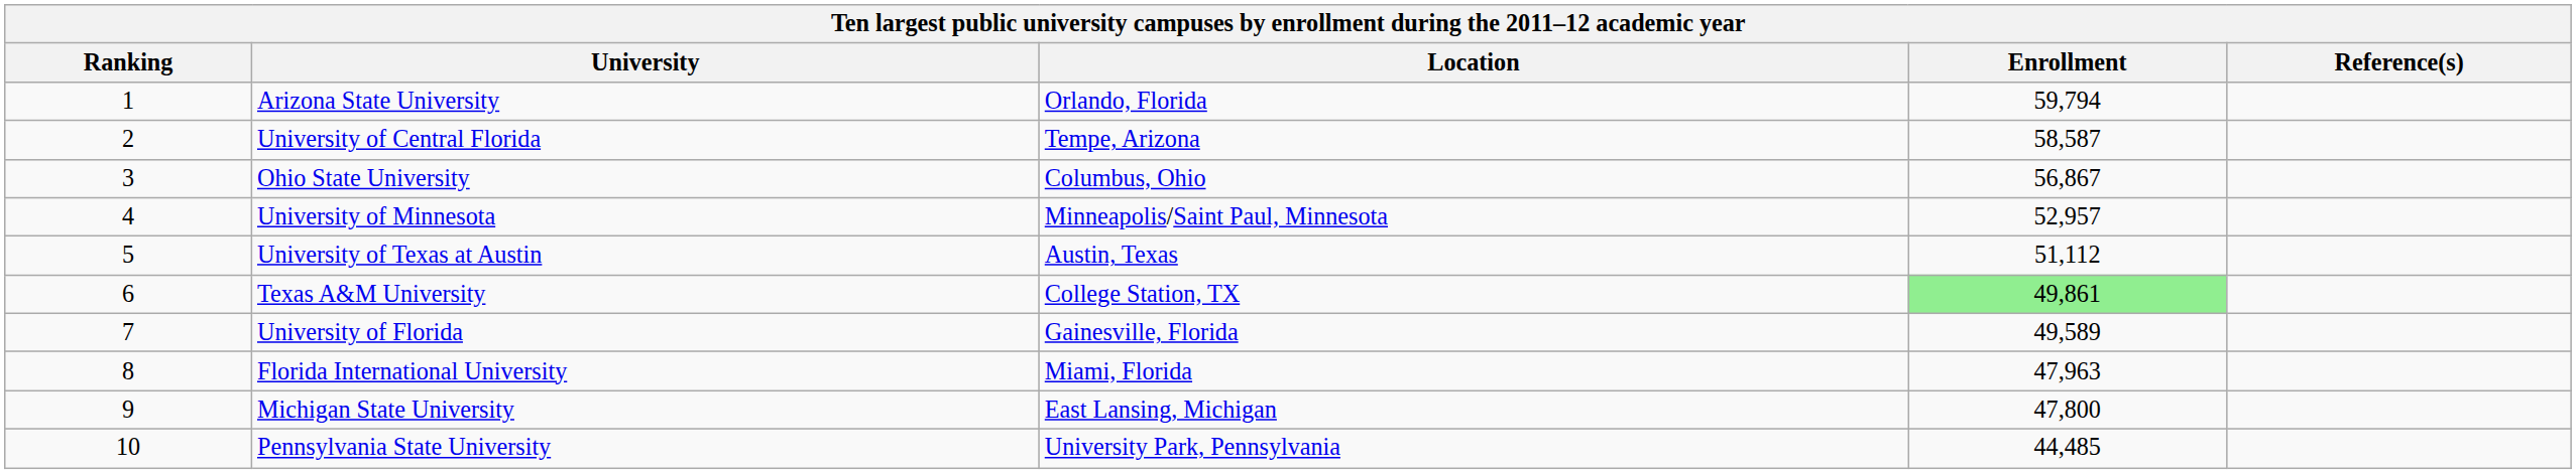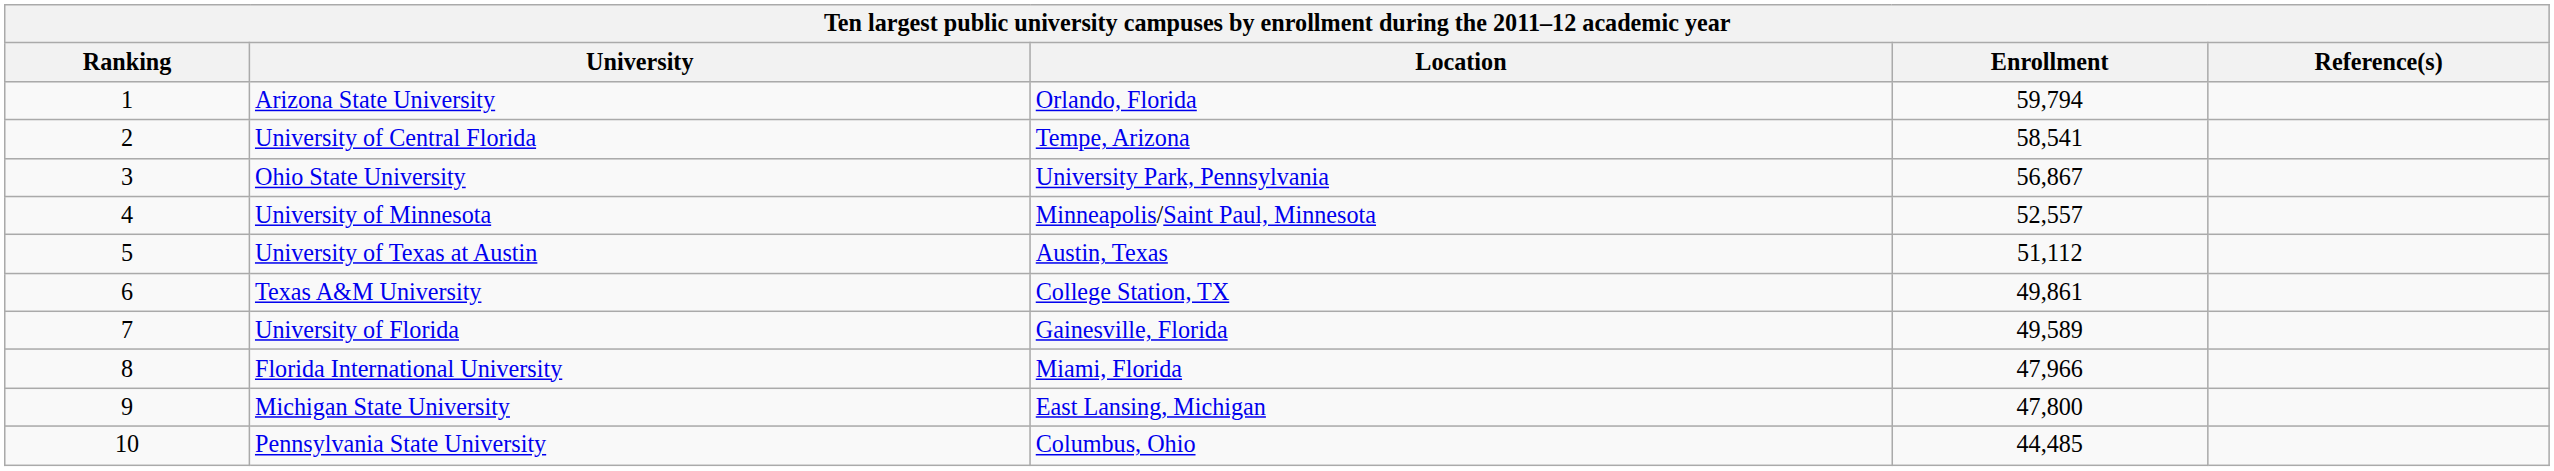University of Central Florida | Enrollment: 58,587 -> 58,541
Ohio State University | Location: Columbus, Ohio -> University Park, Pennsylvania
University of Minnesota | Enrollment: 52,957 -> 52,557
Texas A&M University | Enrollment: lightgreen background -> no background
Florida International University | Enrollment: 47,963 -> 47,966
Pennsylvania State University | Location: University Park, Pennsylvania -> Columbus, Ohio
